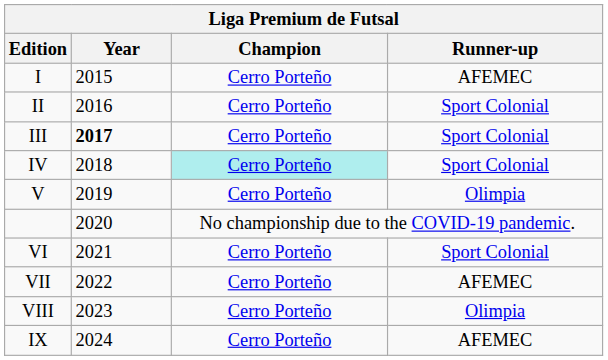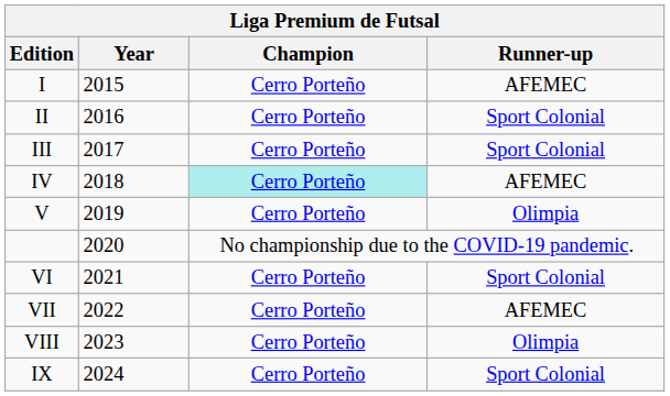III | Year: bold -> normal
IV | Runner-up: Sport Colonial -> AFEMEC
IX | Runner-up: AFEMEC -> Sport Colonial
